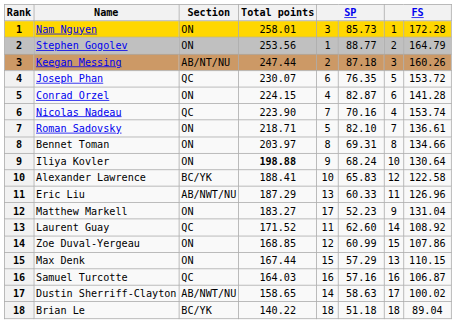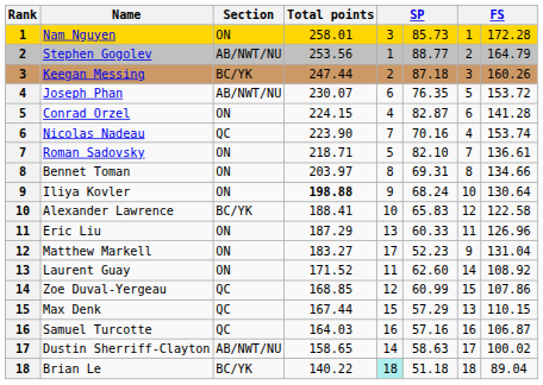Stephen Gogolev | Section: ON -> AB/NWT/NU
Keegan Messing | Section: AB/NT/NU -> BC/YK
Joseph Phan | Section: QC -> AB/NWT/NU
Eric Liu | Section: AB/NWT/NU -> ON
Laurent Guay | Section: QC -> ON
Zoe Duval-Yergeau | Section: ON -> QC
Max Denk | Section: ON -> QC
Brian Le | column 5: no background -> paleturquoise background
